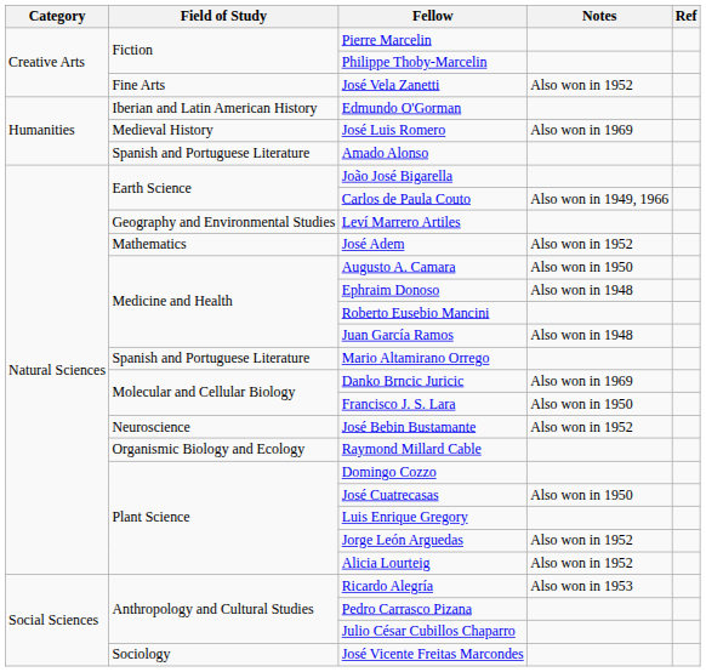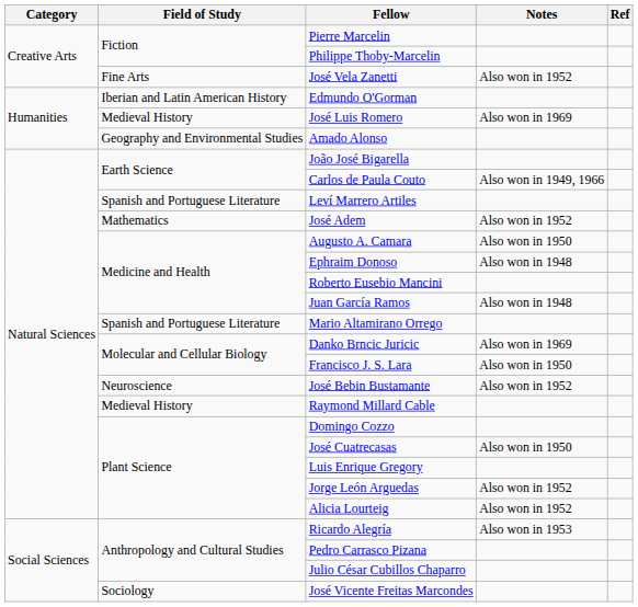Amado Alonso | Field of Study: Spanish and Portuguese Literature -> Geography and Environmental Studies
Leví Marrero Artiles | Field of Study: Geography and Environmental Studies -> Spanish and Portuguese Literature
Raymond Millard Cable | Field of Study: Organismic Biology and Ecology -> Medieval History
